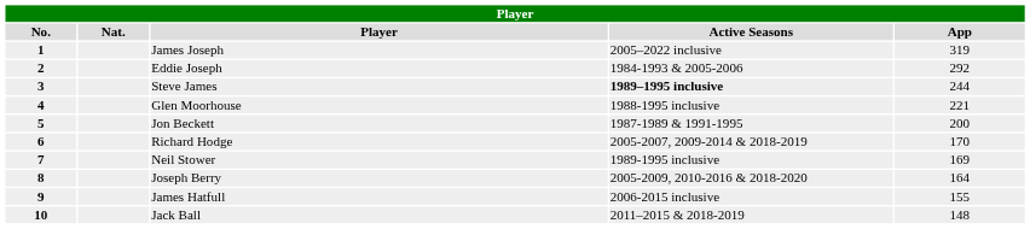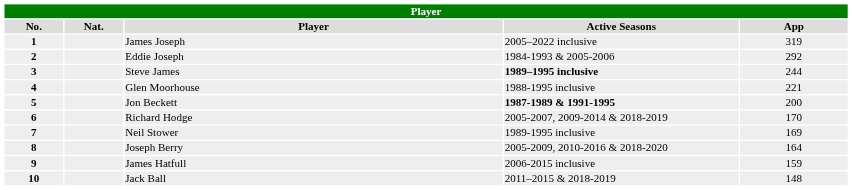Jon Beckett | Active Seasons: normal -> bold
James Hatfull | App: 155 -> 159
